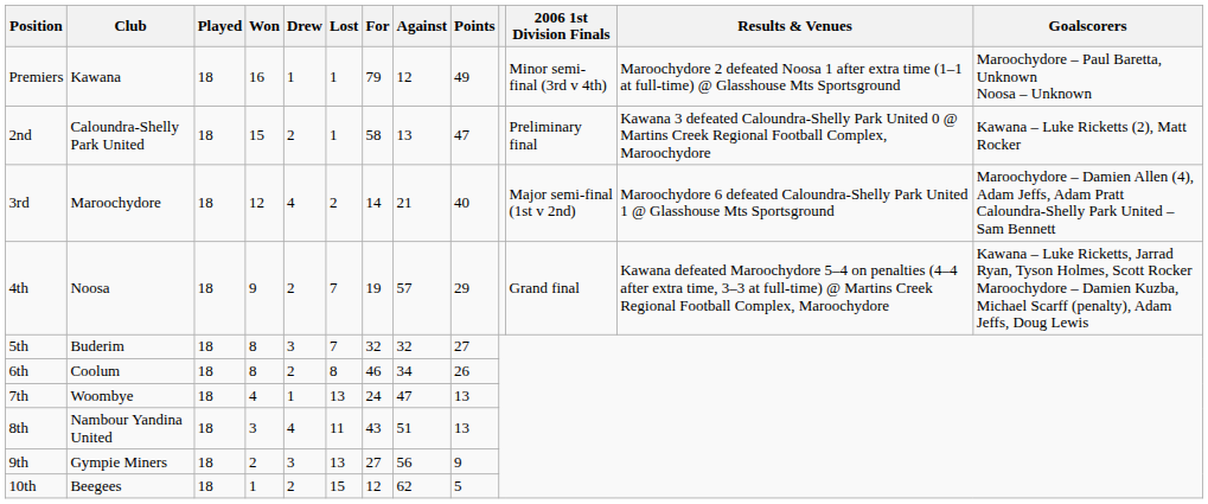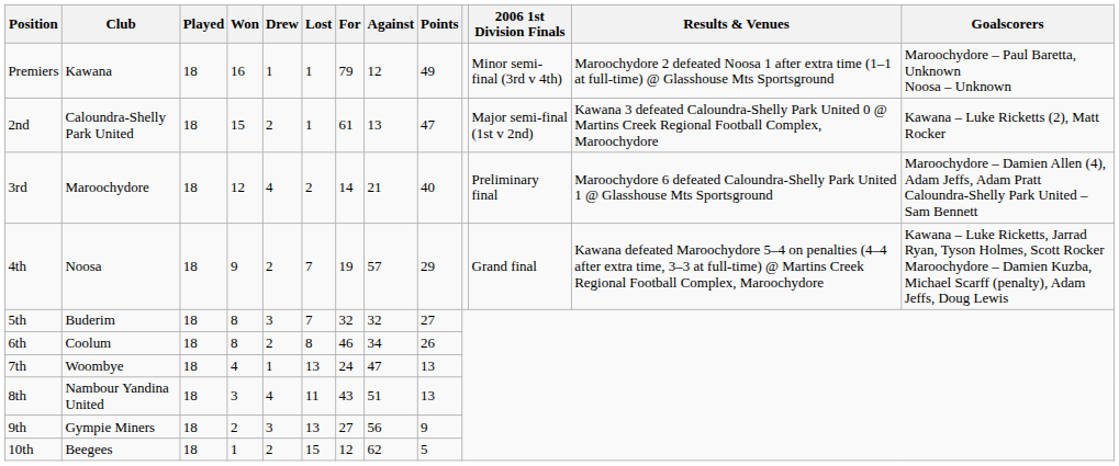2nd | For: 58 -> 61
2nd | 2006 1st Division Finals: Preliminary final -> Major semi-final (1st v 2nd)
3rd | 2006 1st Division Finals: Major semi-final (1st v 2nd) -> Preliminary final
